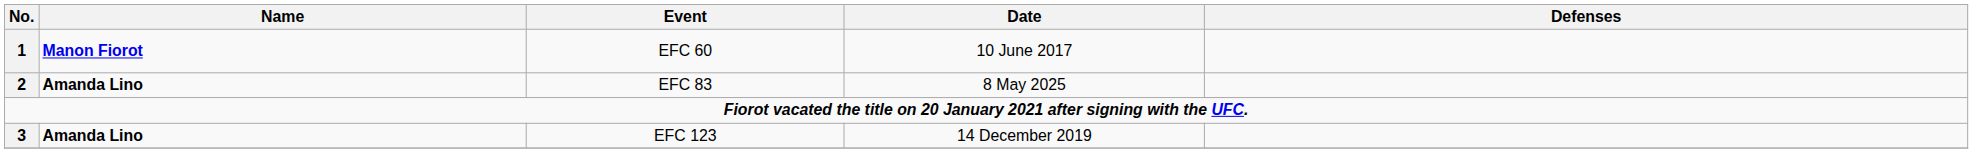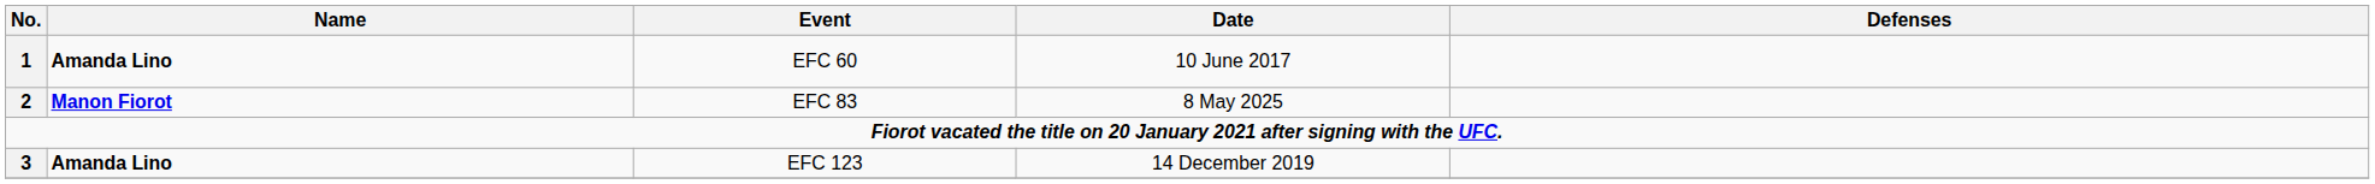EFC 60 | Name: Manon Fiorot -> Amanda Lino
EFC 83 | Name: Amanda Lino -> Manon Fiorot
